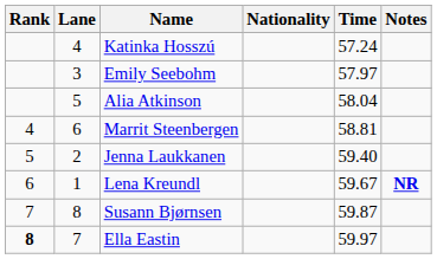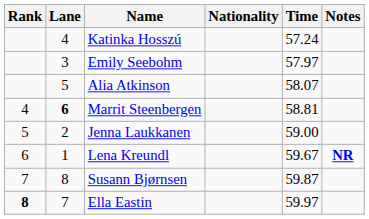Alia Atkinson | Time: 58.04 -> 58.07
Marrit Steenbergen | Lane: normal -> bold
Jenna Laukkanen | Time: 59.40 -> 59.00
